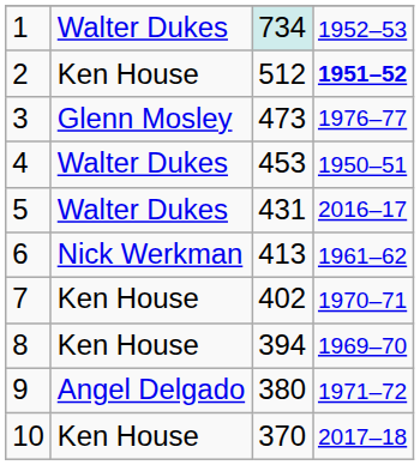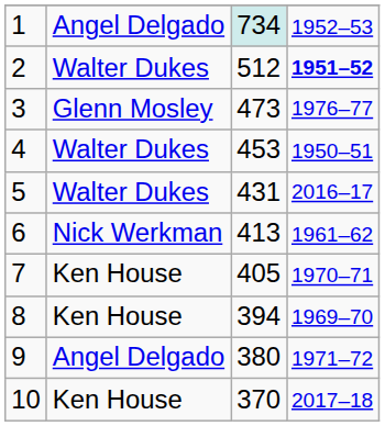1 | column 2: Walter Dukes -> Angel Delgado
2 | column 2: Ken House -> Walter Dukes
7 | column 3: 402 -> 405
